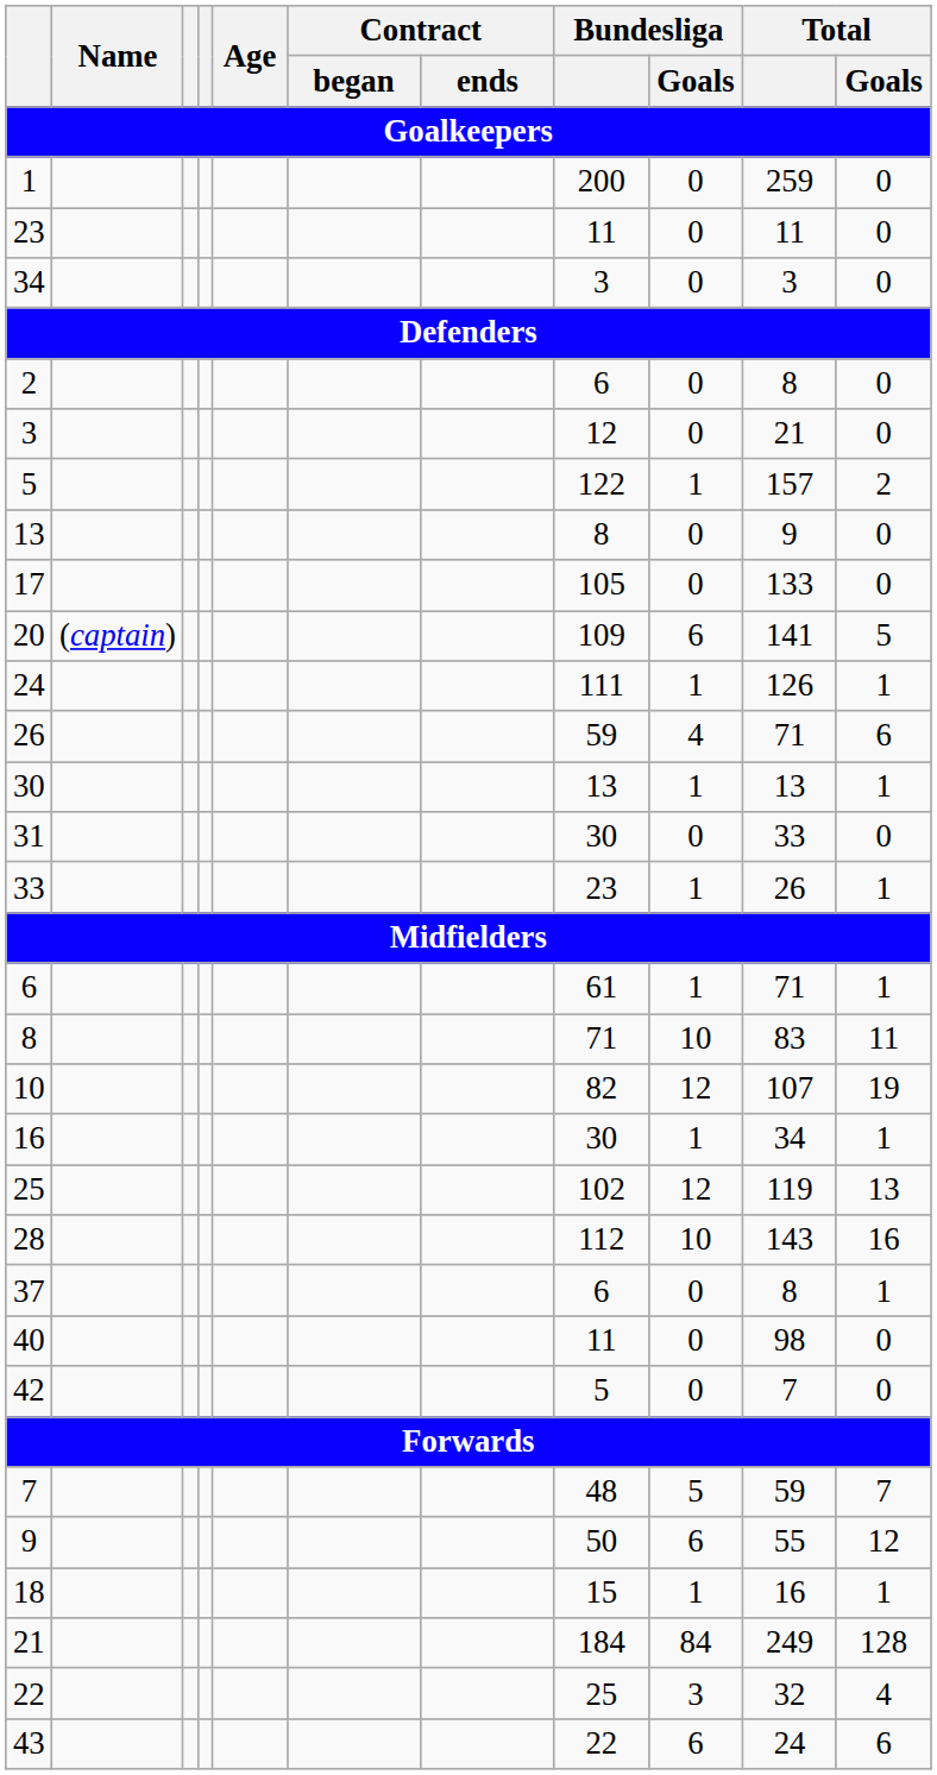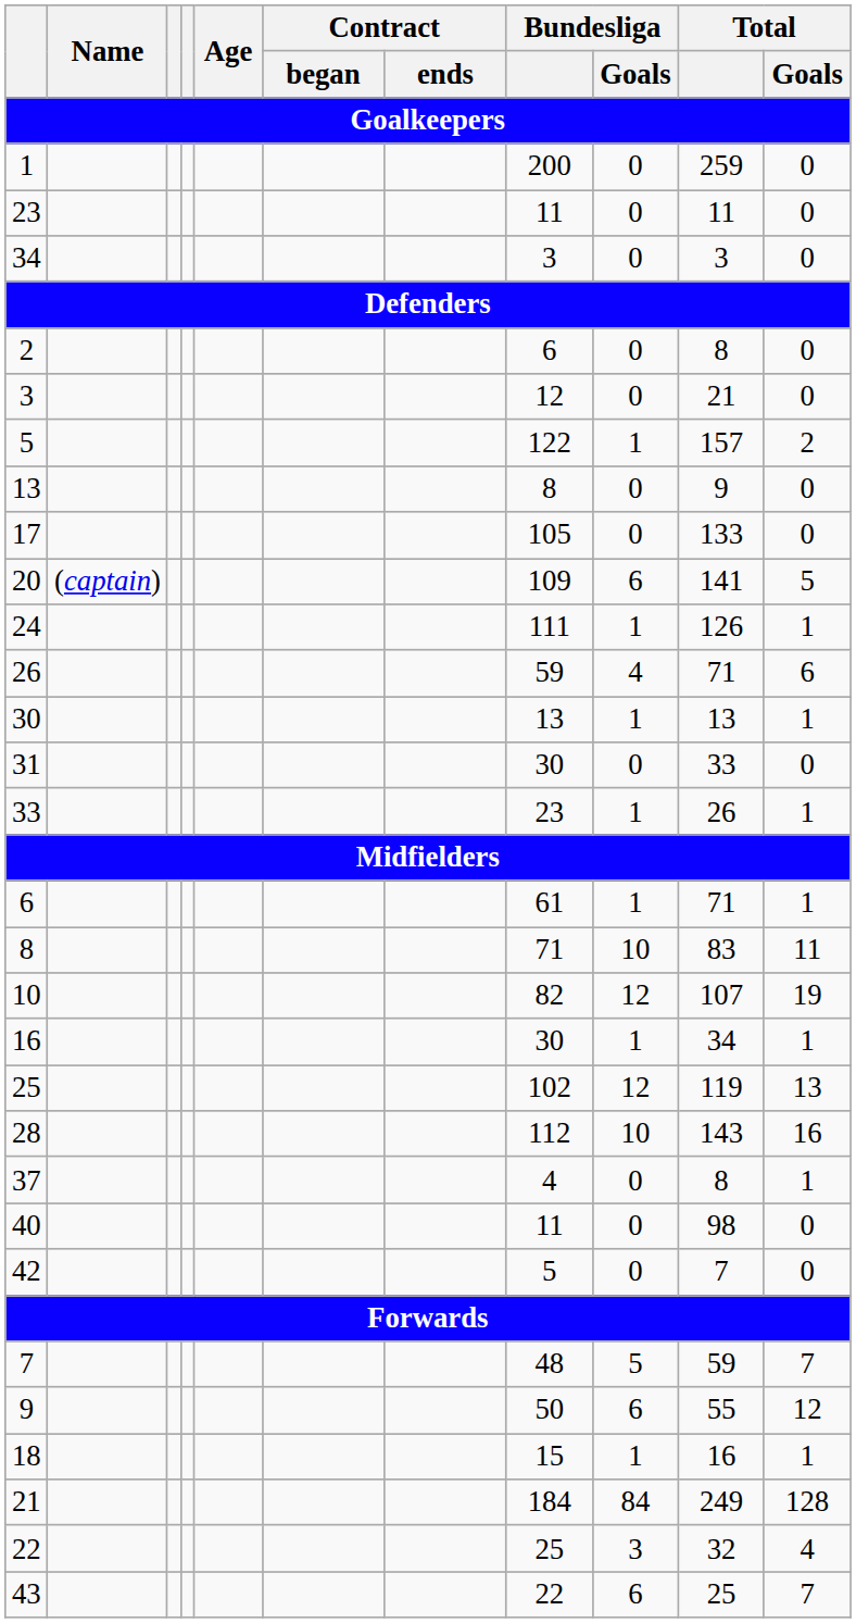37 | Bundesliga: 6 -> 4
43 | Total: 24 -> 25
43 | Total / Goals: 6 -> 7
